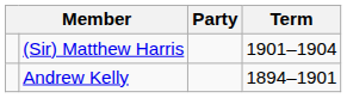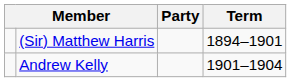(Sir) Matthew Harris | Term: 1901–1904 -> 1894–1901
Andrew Kelly | Term: 1894–1901 -> 1901–1904
